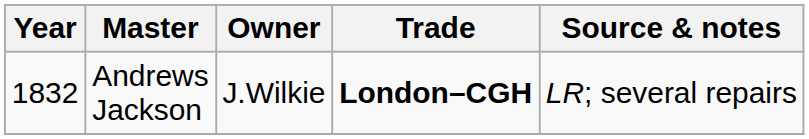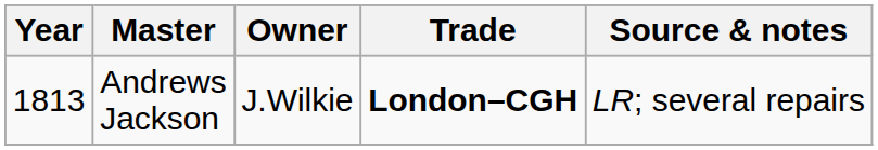Andrews Jackson | Year: 1832 -> 1813
